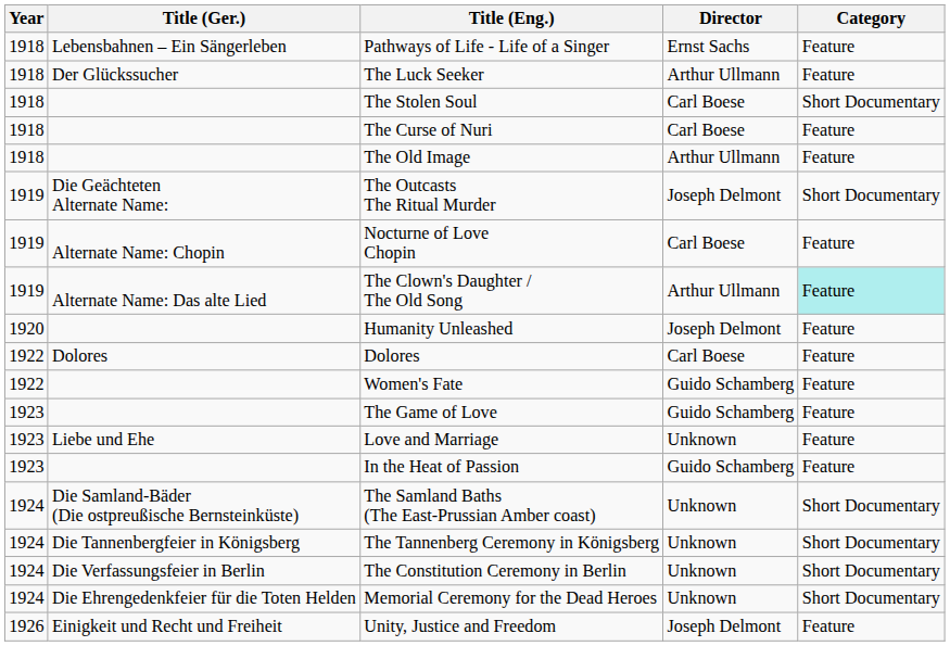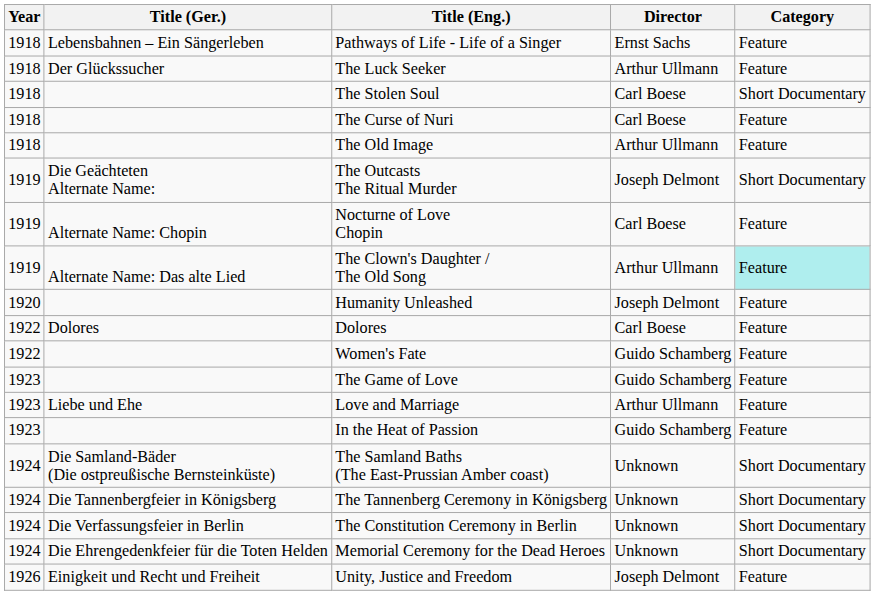Love and Marriage | Director: Unknown -> Arthur Ullmann
